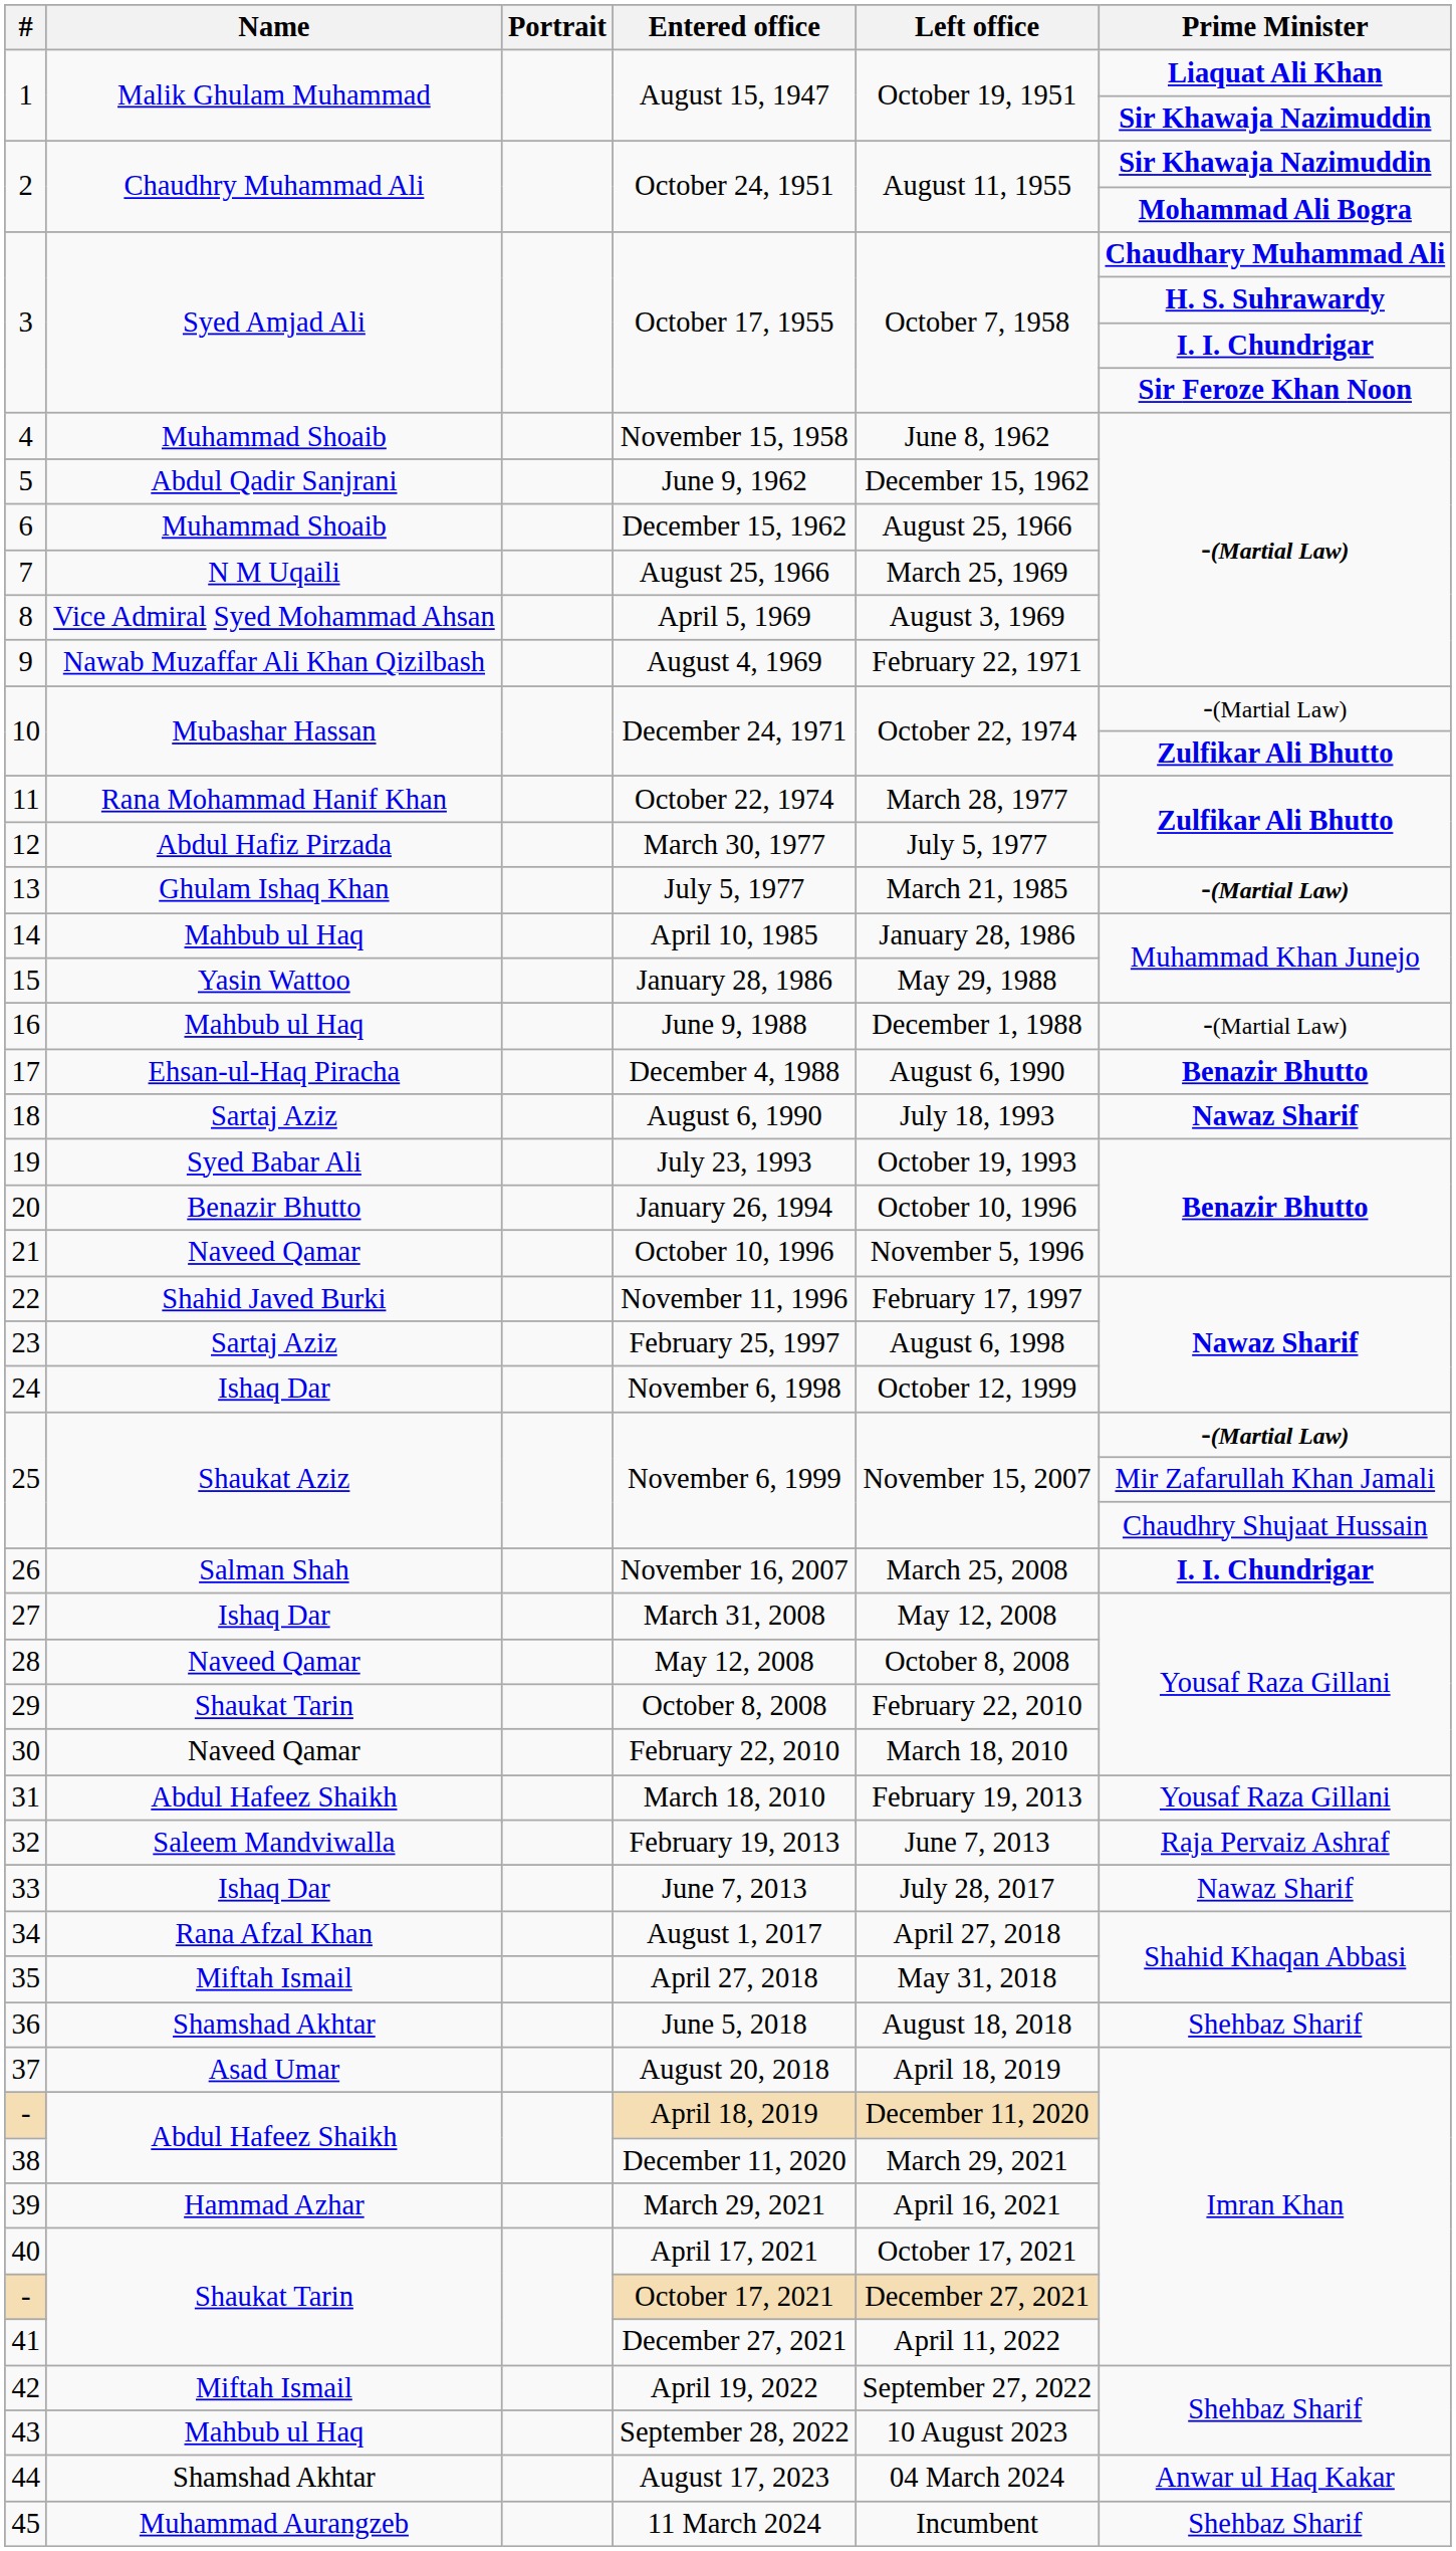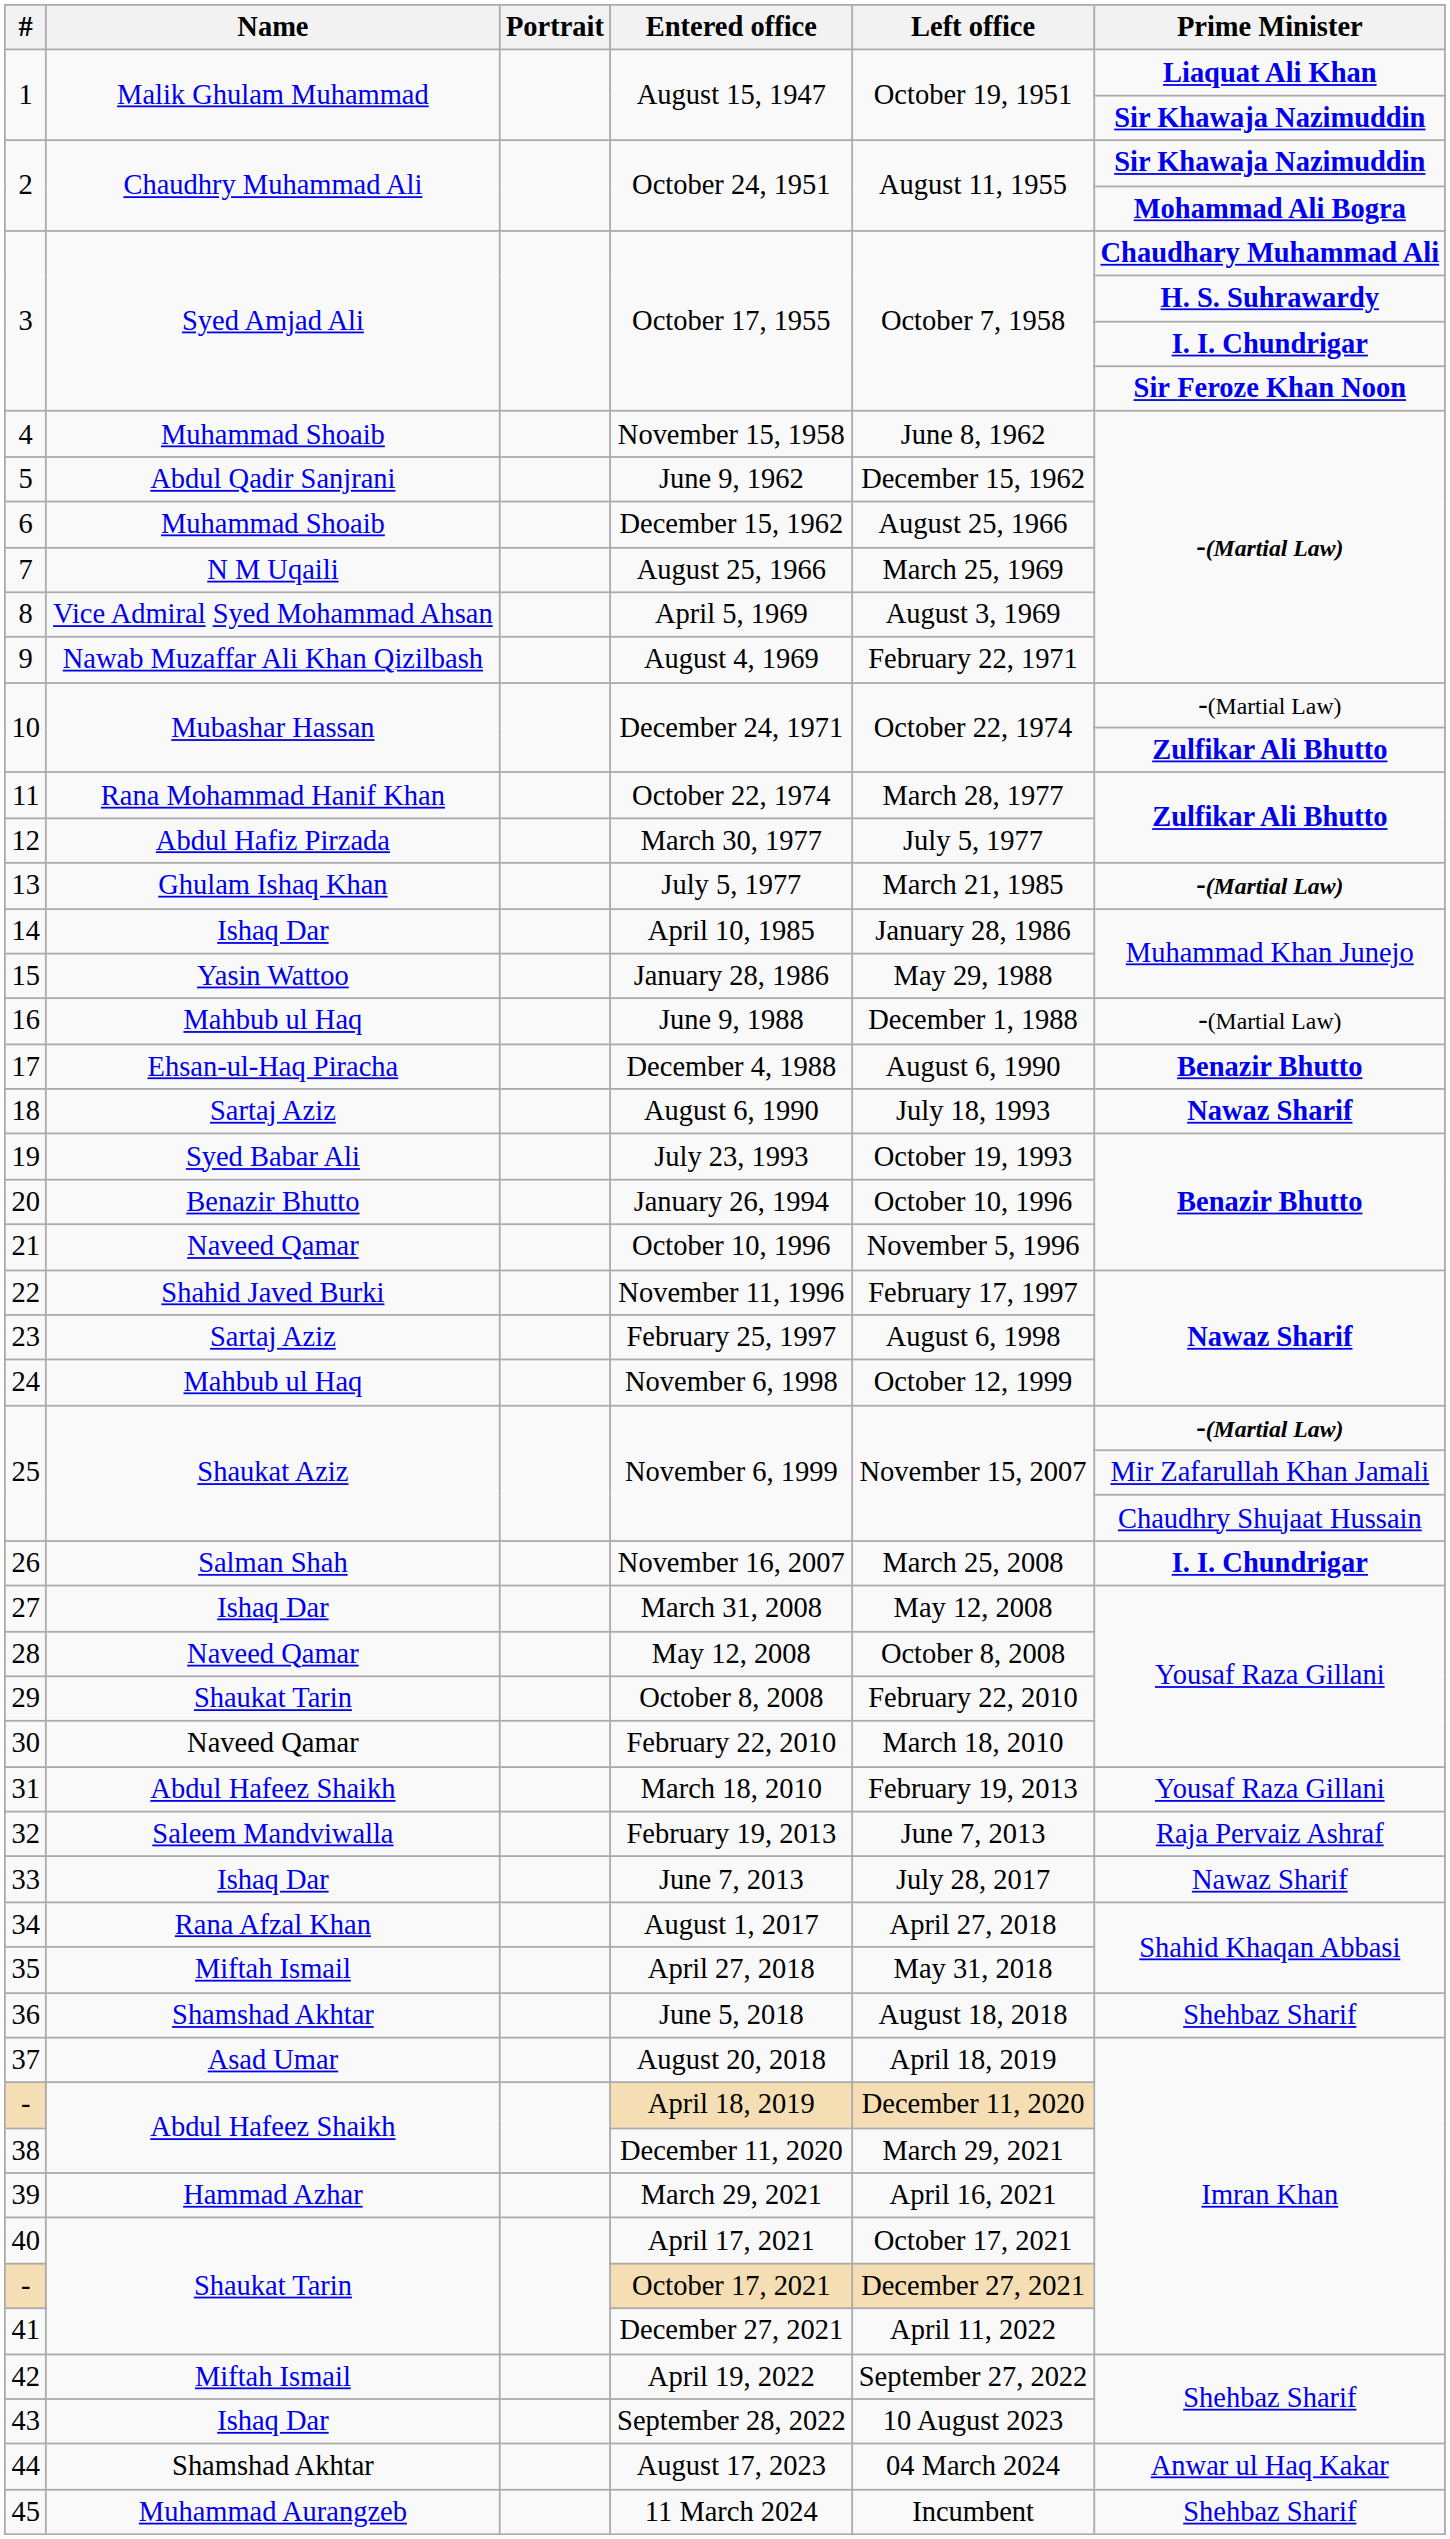April 10, 1985 | Name: Mahbub ul Haq -> Ishaq Dar
November 6, 1998 | Name: Ishaq Dar -> Mahbub ul Haq
September 28, 2022 | Name: Mahbub ul Haq -> Ishaq Dar
